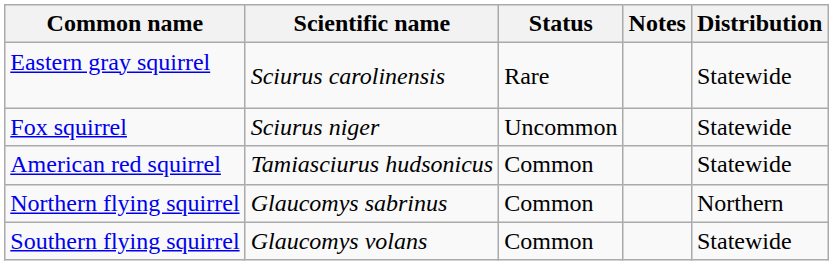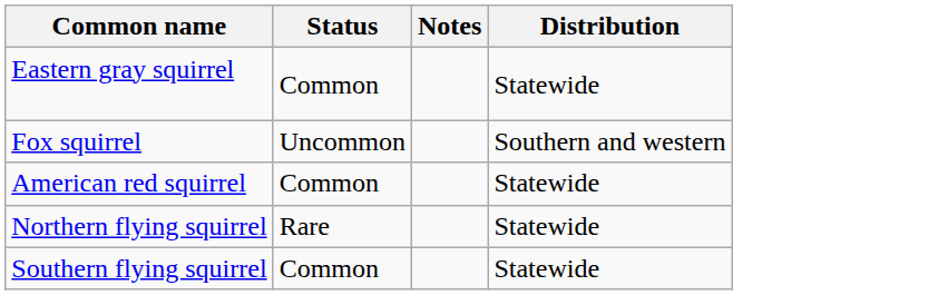- column: Scientific name | Sciurus carolinensis | Sciurus niger | Tamiasciurus hudsonicus | Glaucomys sabrinus | Glaucomys volans
Eastern gray squirrel | Status: Rare -> Common
Fox squirrel | Distribution: Statewide -> Southern and western
Northern flying squirrel | Status: Common -> Rare
Northern flying squirrel | Distribution: Northern -> Statewide
